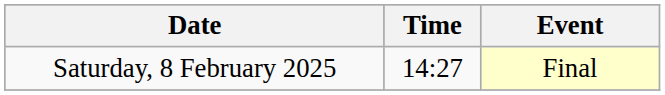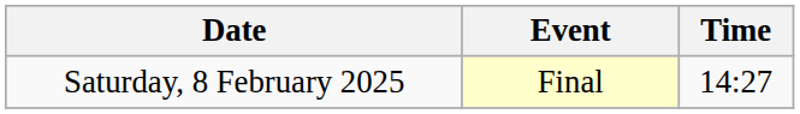columns swapped: Time <-> Event
